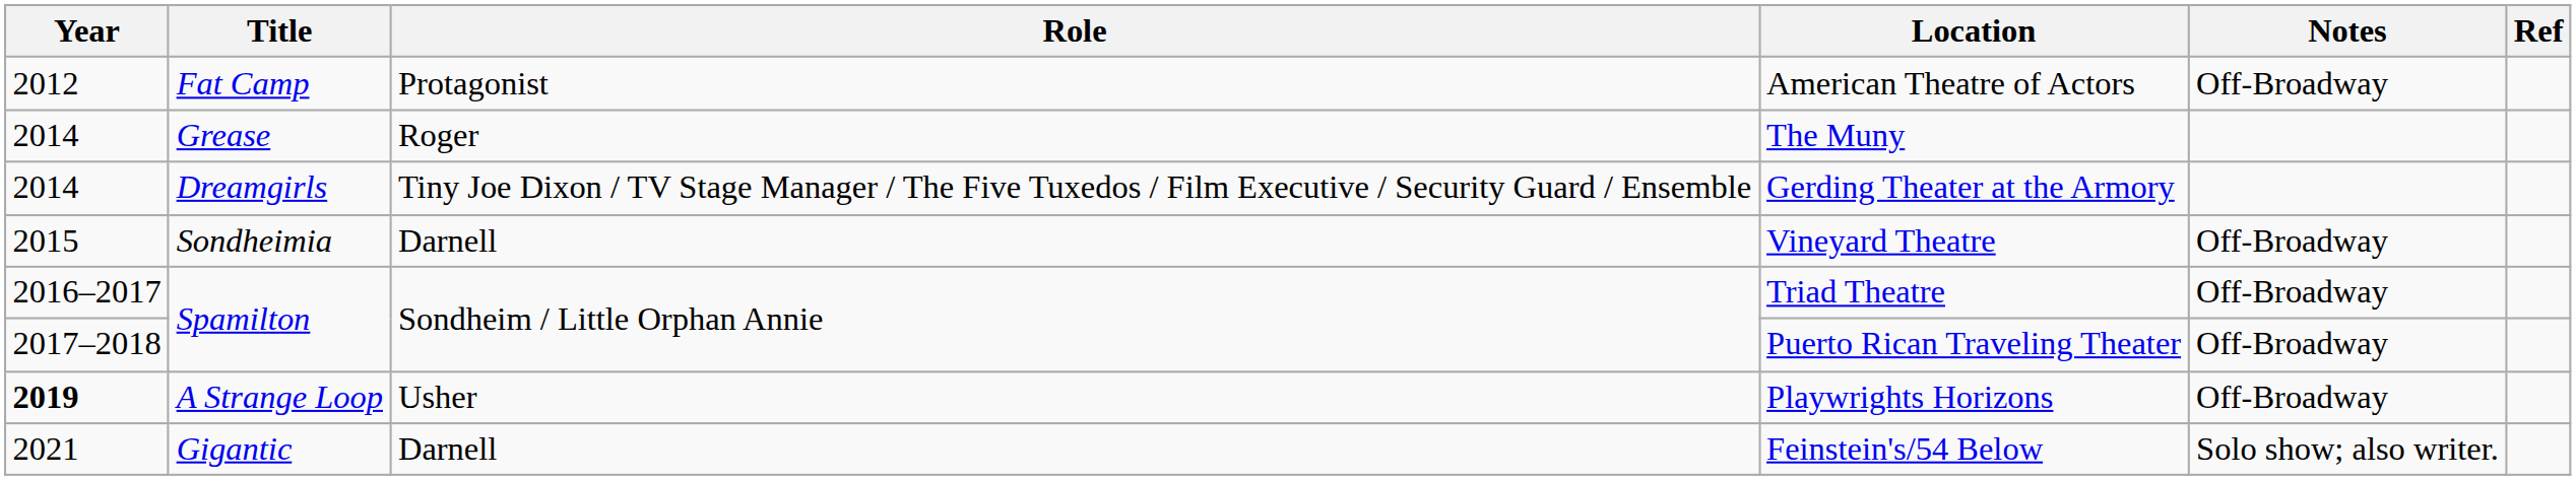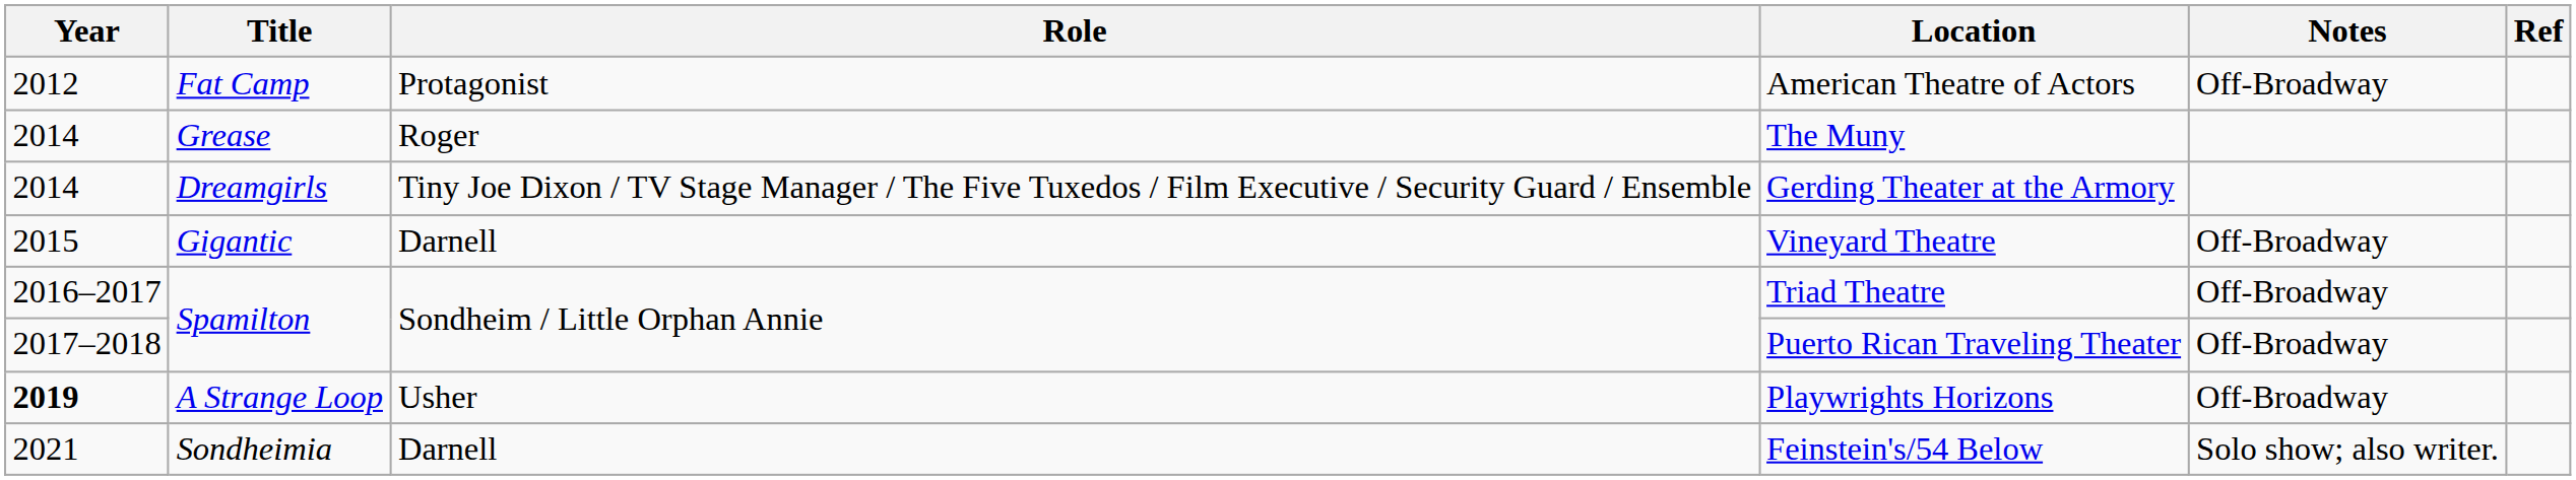Vineyard Theatre | Title: Sondheimia -> Gigantic
Feinstein's/54 Below | Title: Gigantic -> Sondheimia
